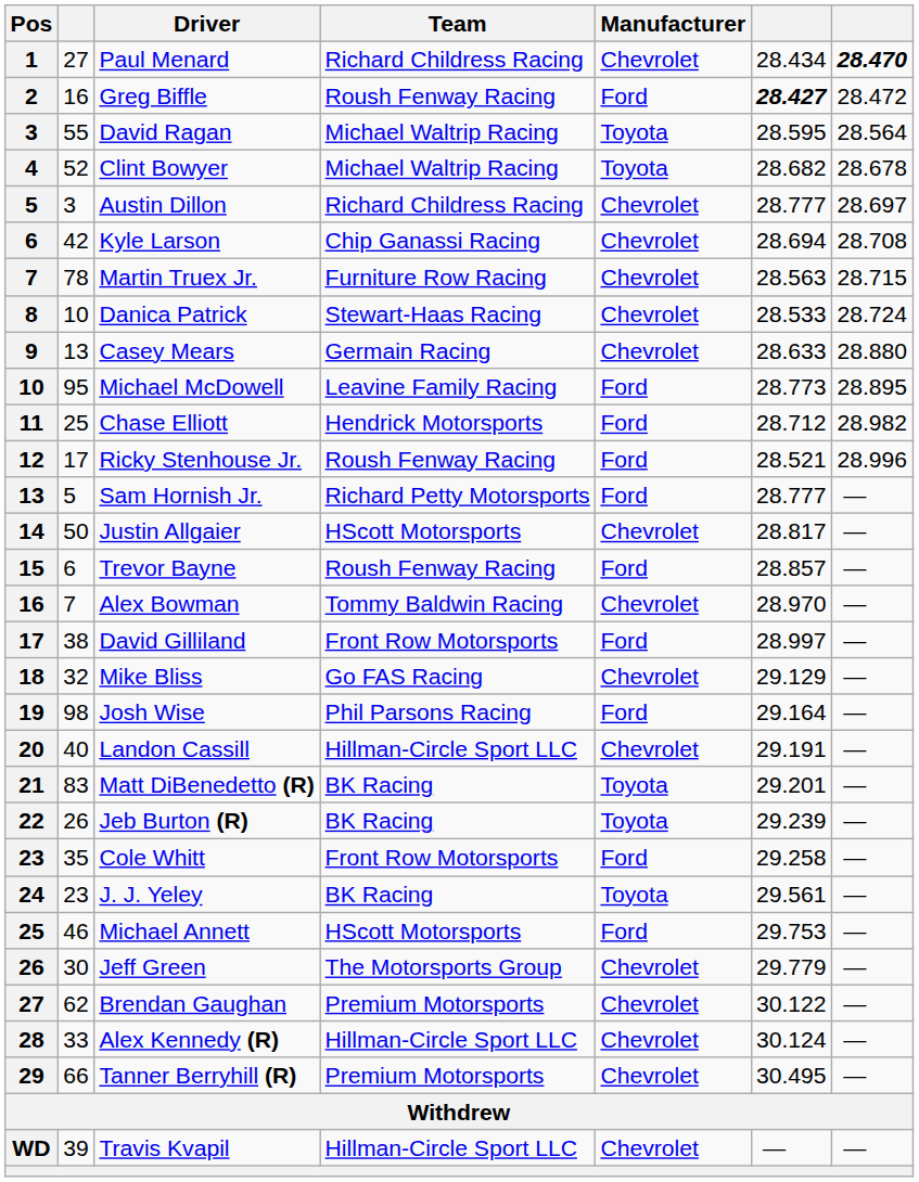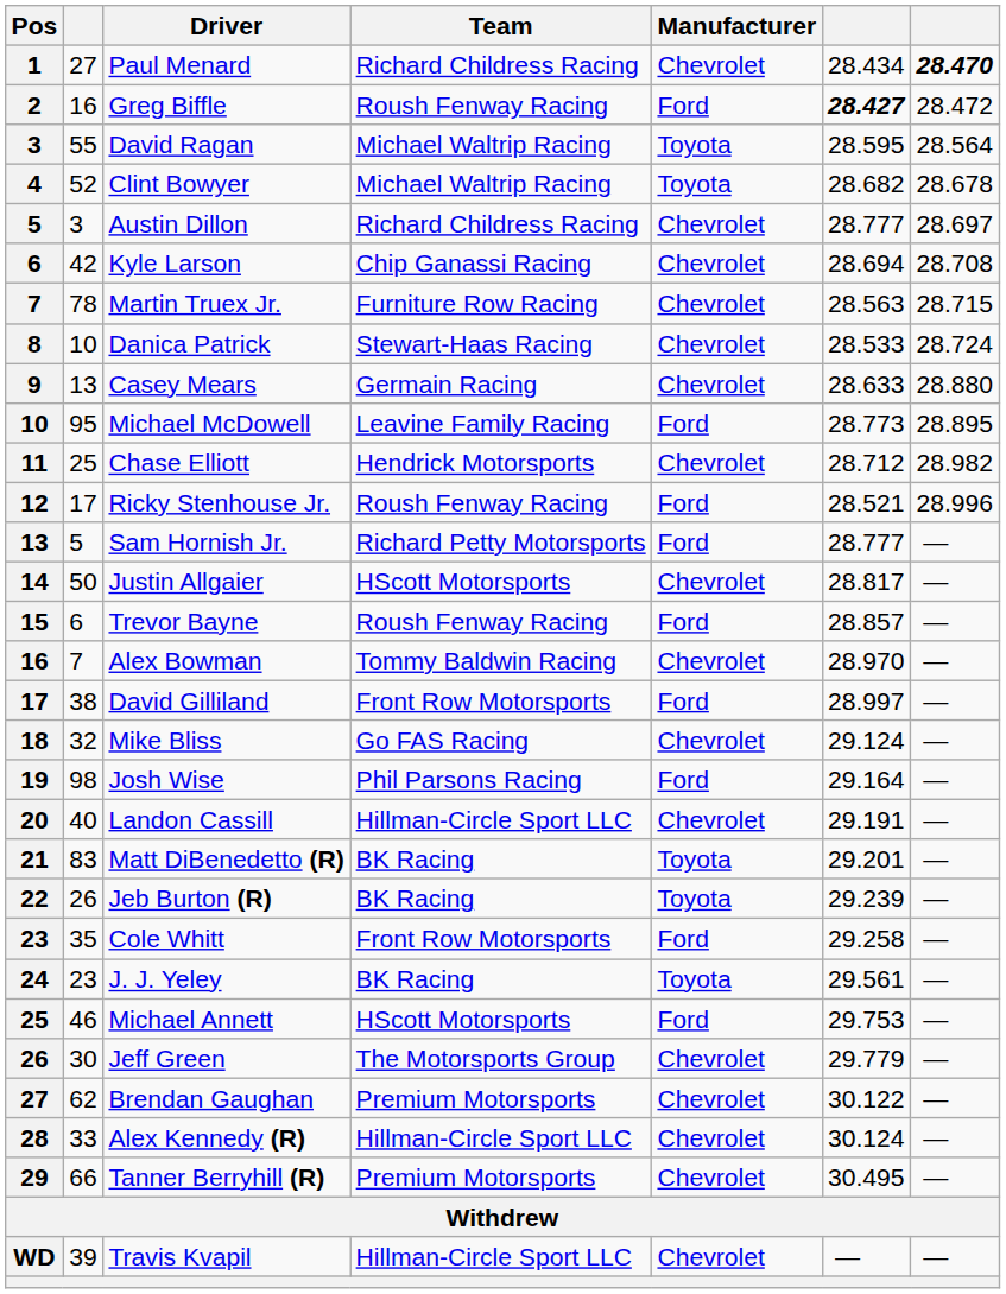Chase Elliott | Manufacturer: Ford -> Chevrolet
Mike Bliss | column 6: 29.129 -> 29.124
